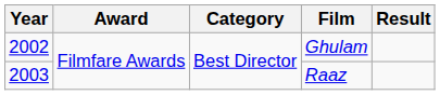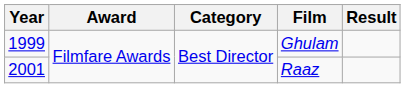Ghulam | Year: 2002 -> 1999
Raaz | Year: 2003 -> 2001
